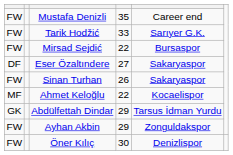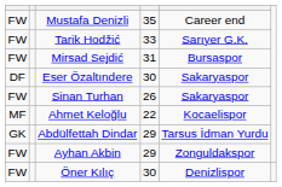Mirsad Sejdić | column 4: 22 -> 31
Eser Özaltındere | column 4: 27 -> 30
